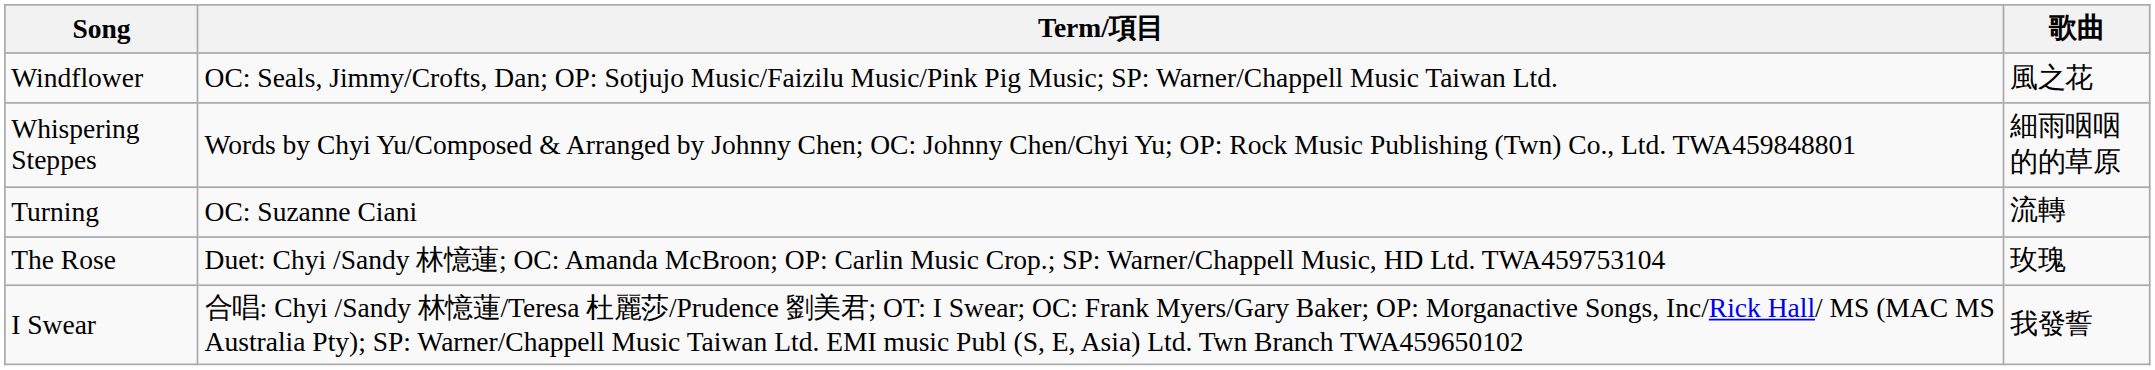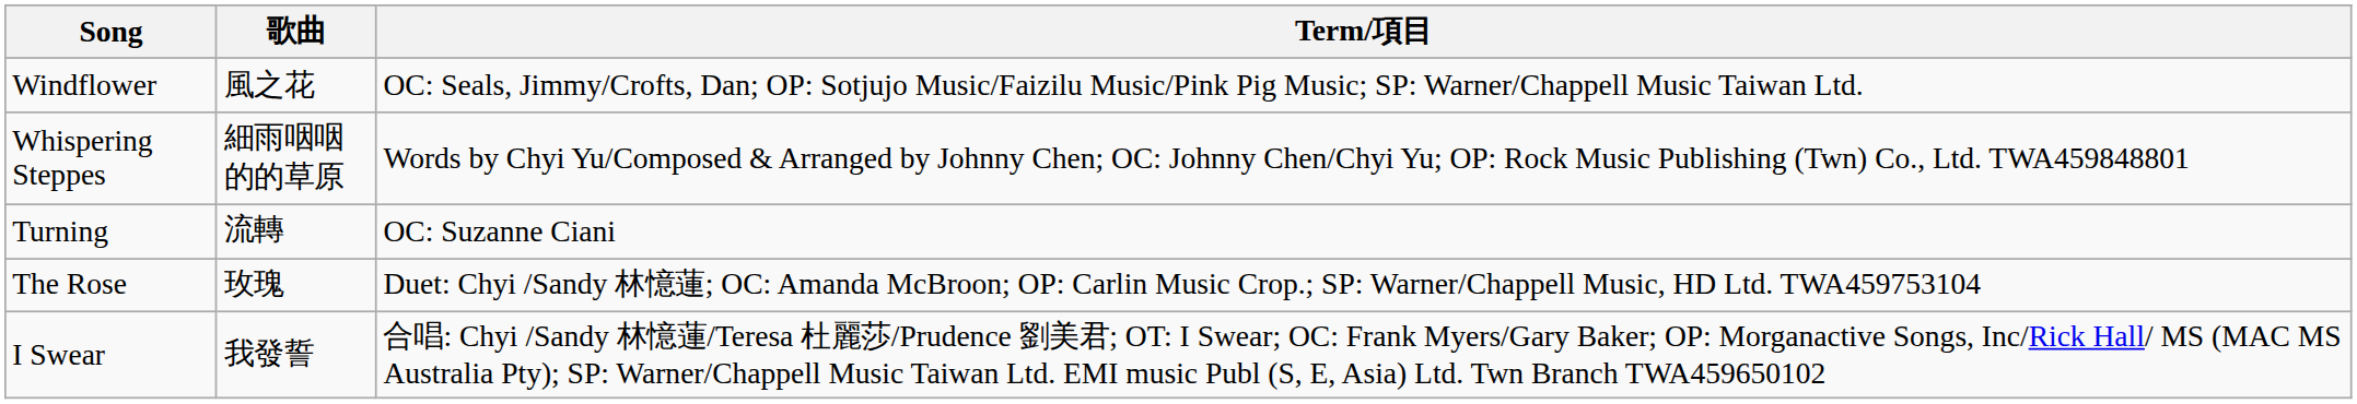columns swapped: 歌曲 <-> Term/項目
